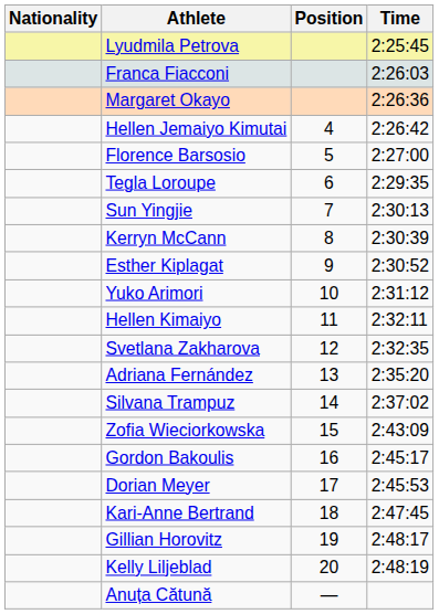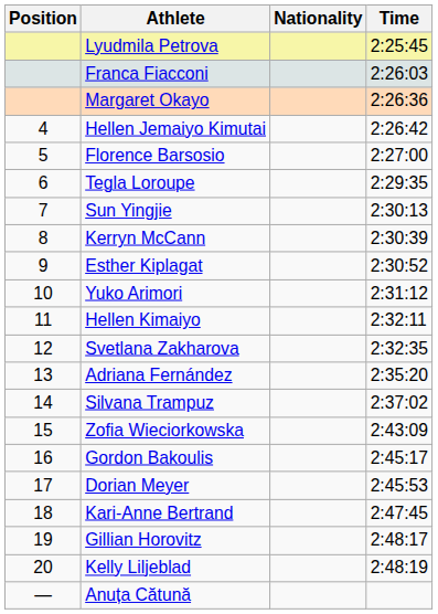columns swapped: Position <-> Nationality
